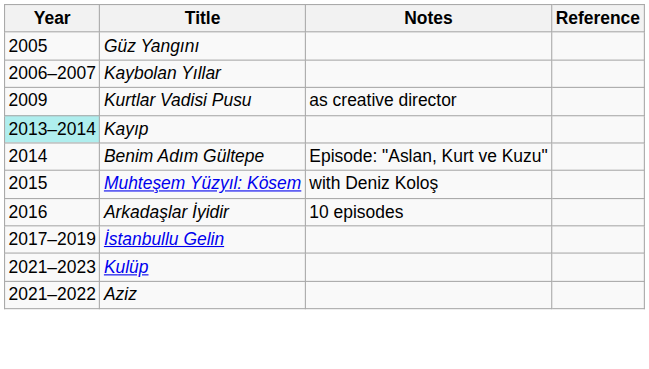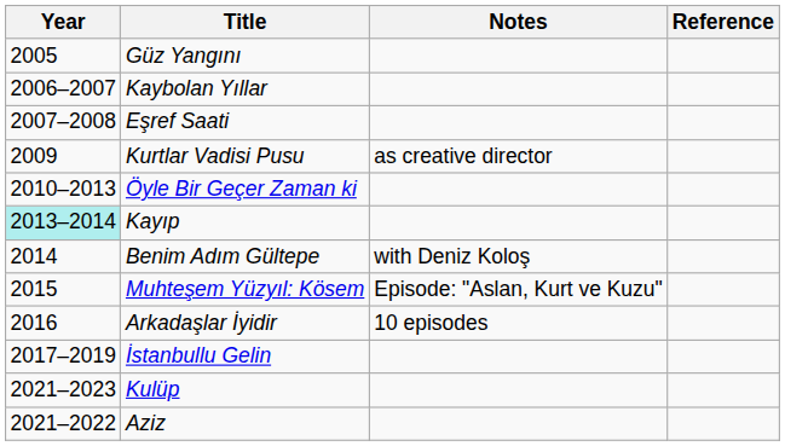+ row: 2007–2008 | Eşref Saati
+ row: 2010–2013 | Öyle Bir Geçer Zaman ki
Benim Adım Gültepe | Notes: Episode: "Aslan, Kurt ve Kuzu" -> with Deniz Koloş
Muhteşem Yüzyıl: Kösem | Notes: with Deniz Koloş -> Episode: "Aslan, Kurt ve Kuzu"
